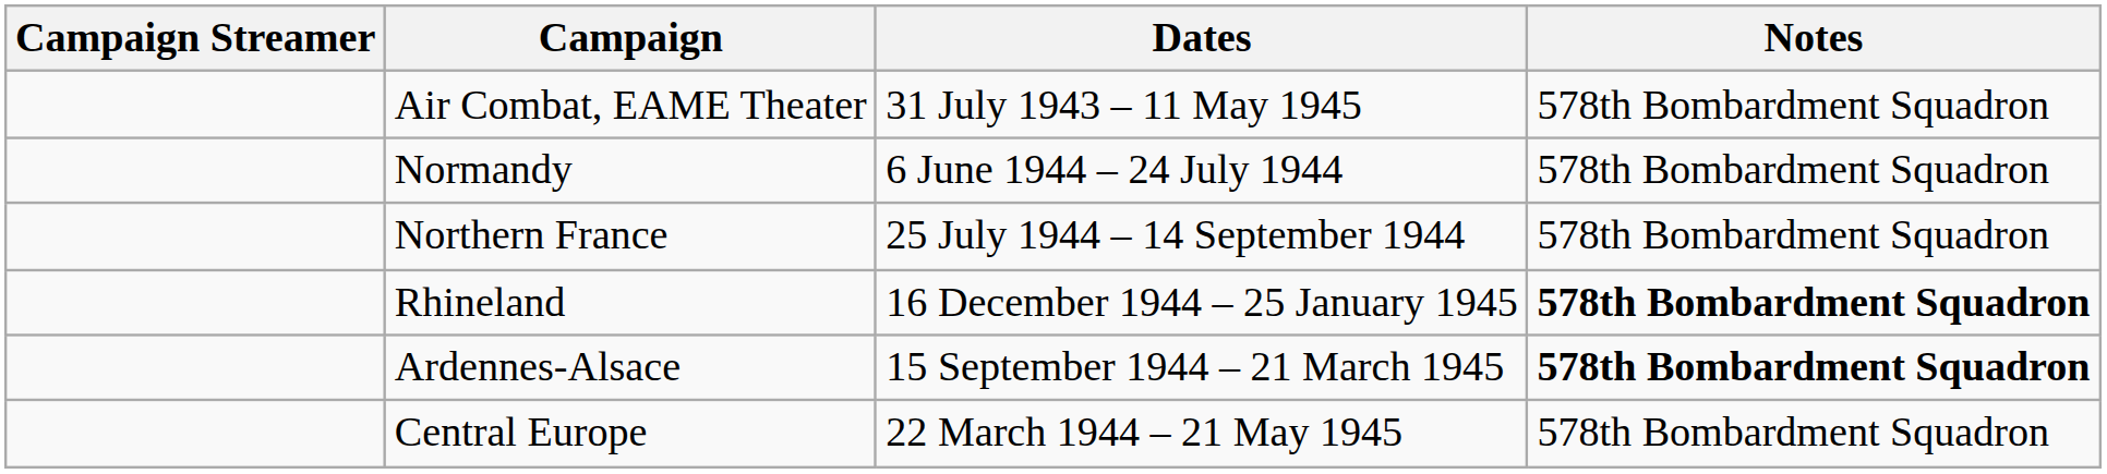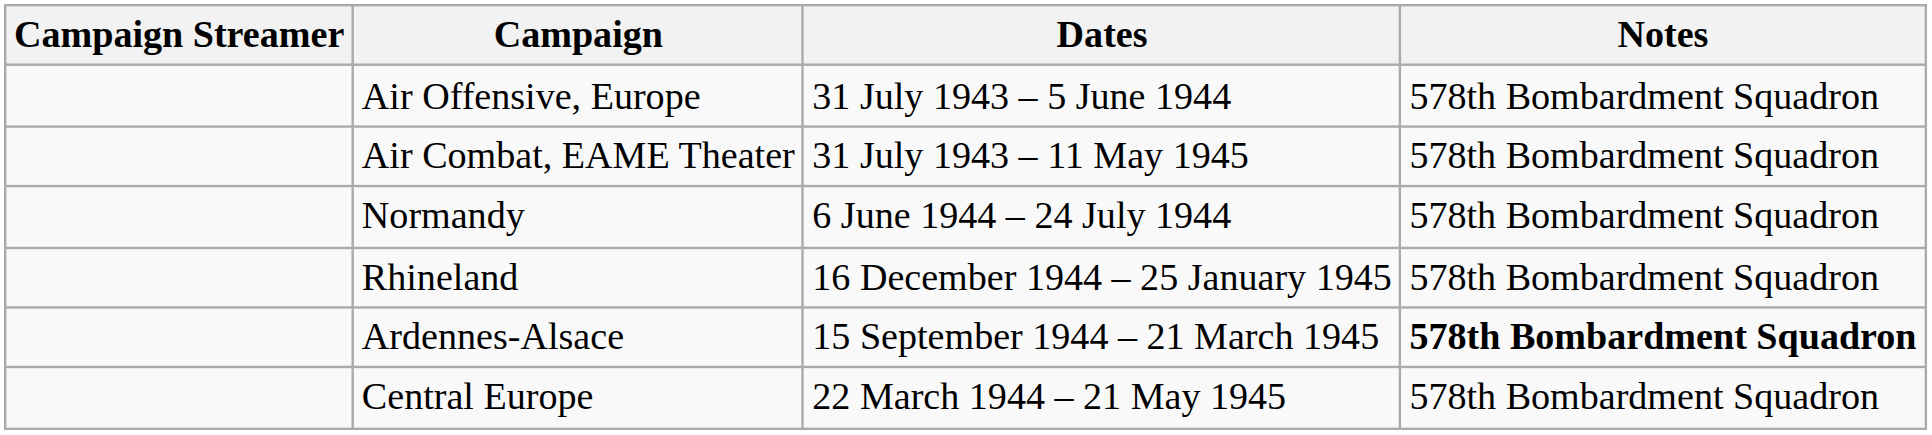+ row: Air Offensive, Europe | 31 July 1943 – 5 June 1944 | 578th Bombardment Squadron
- row: Northern France | 25 July 1944 – 14 September 1944 | 578th Bombardment Squadron
Rhineland | Notes: bold -> normal
